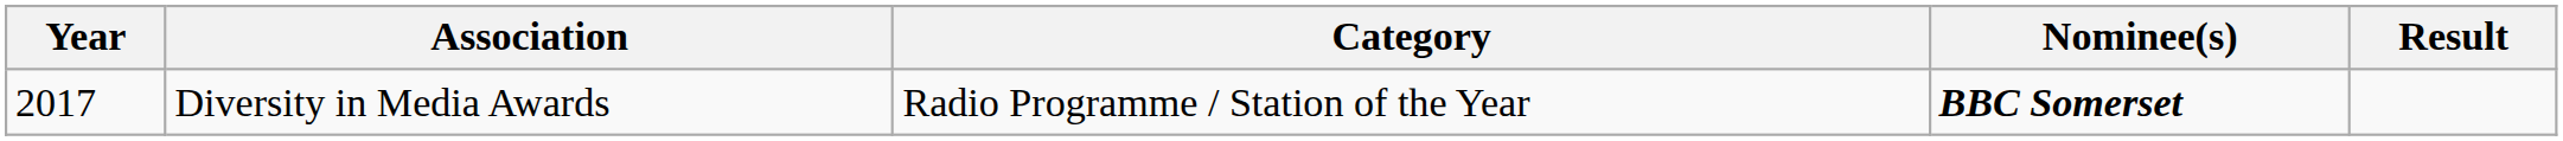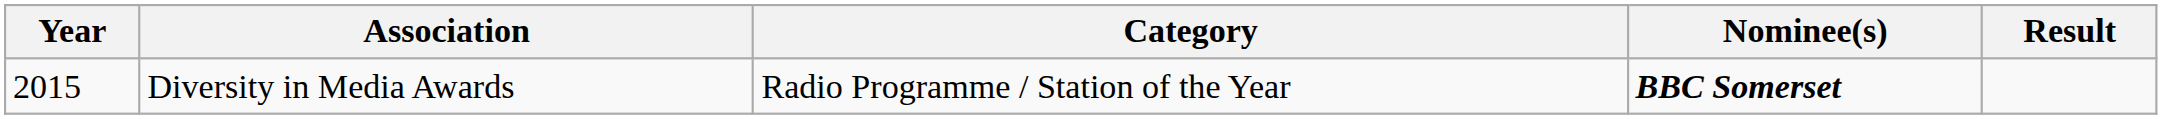Diversity in Media Awards | Year: 2017 -> 2015
